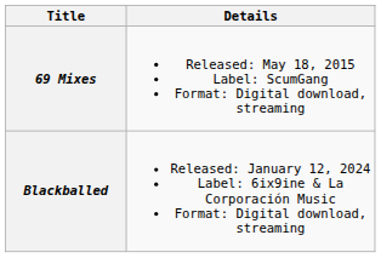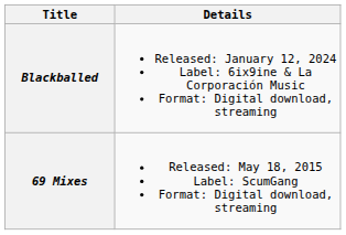rows swapped: 69 Mixes <-> Blackballed
